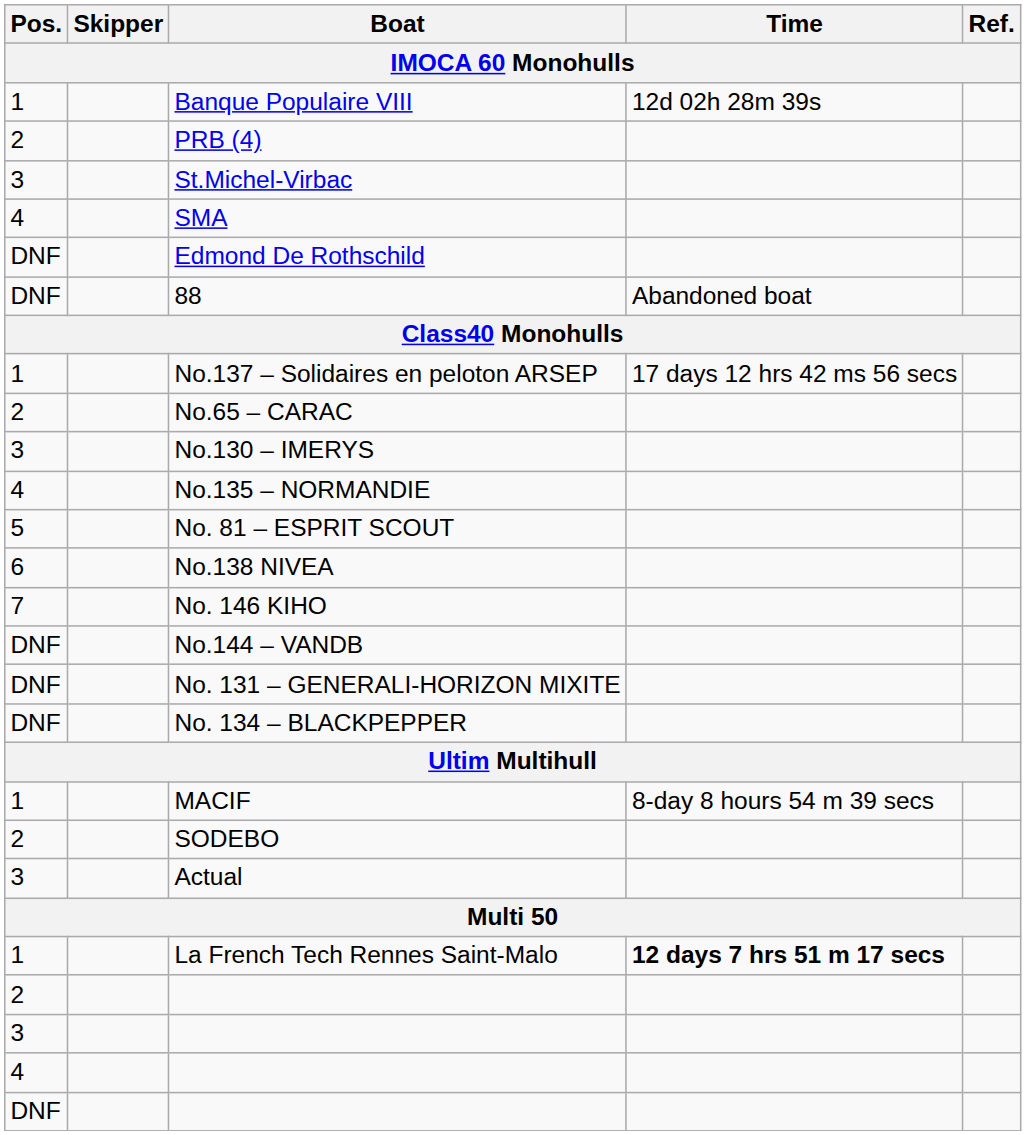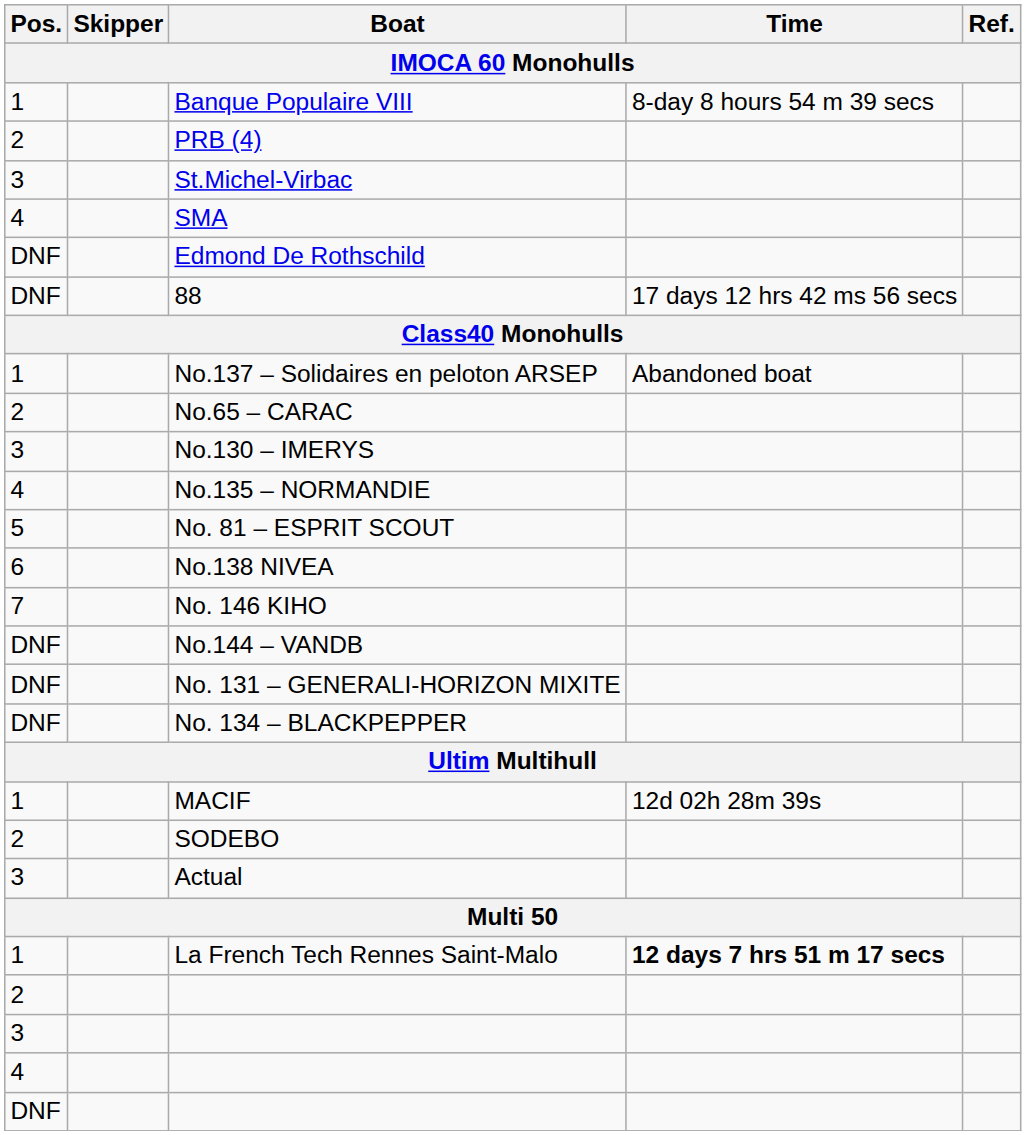Banque Populaire VIII | Time: 12d 02h 28m 39s -> 8-day 8 hours 54 m 39 secs
88 | Time: Abandoned boat -> 17 days 12 hrs 42 ms 56 secs
No.137 – Solidaires en peloton ARSEP | Time: 17 days 12 hrs 42 ms 56 secs -> Abandoned boat
MACIF | Time: 8-day 8 hours 54 m 39 secs -> 12d 02h 28m 39s
